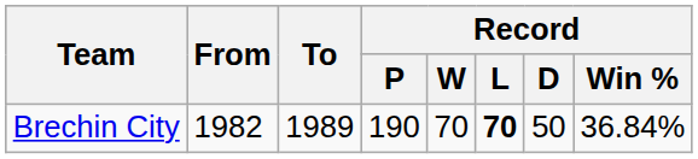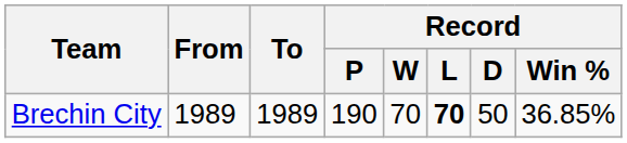Brechin City | From: 1982 -> 1989
Brechin City | Record / Win %: 36.84% -> 36.85%
